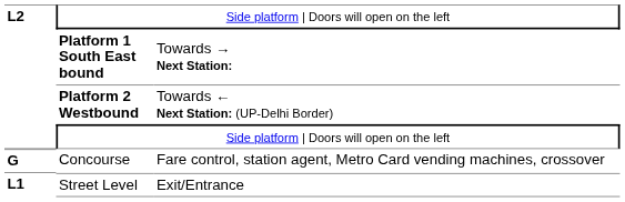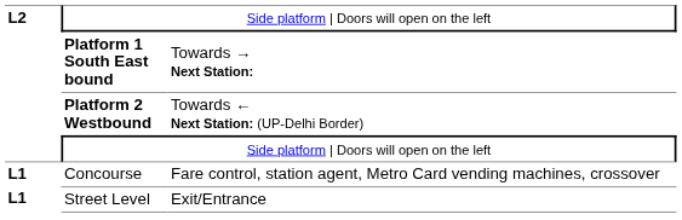Concourse | column 1: G -> L1
